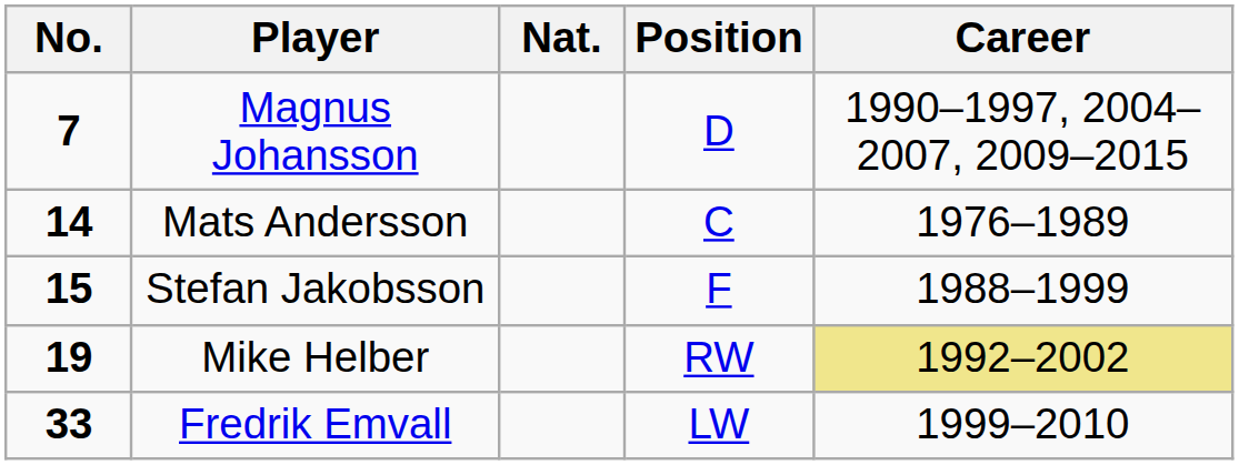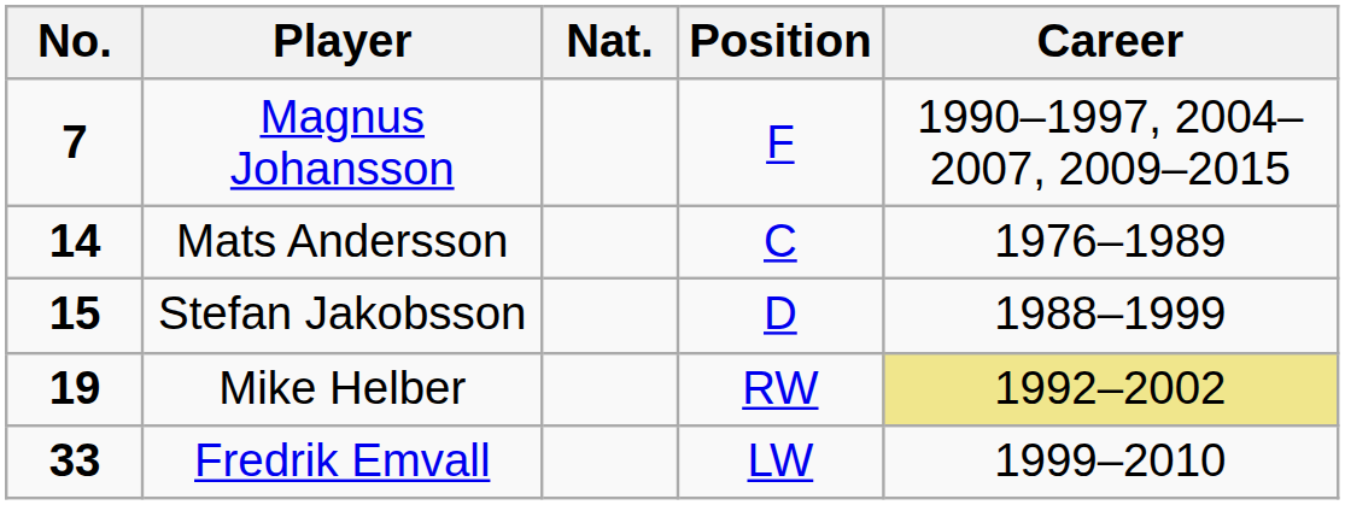Magnus Johansson | Position: D -> F
Stefan Jakobsson | Position: F -> D
